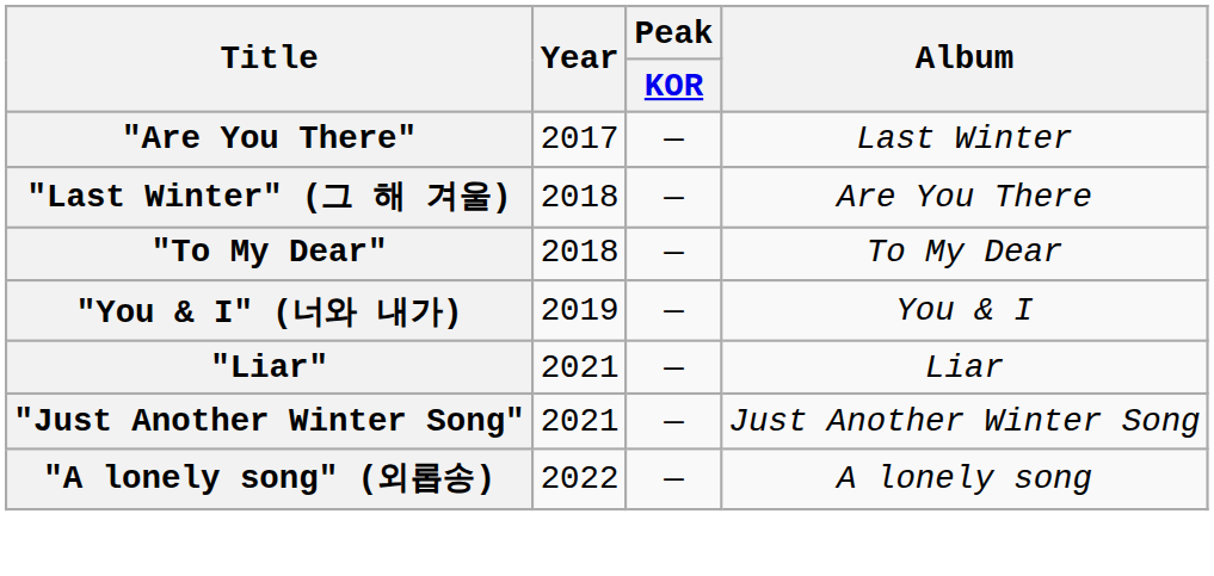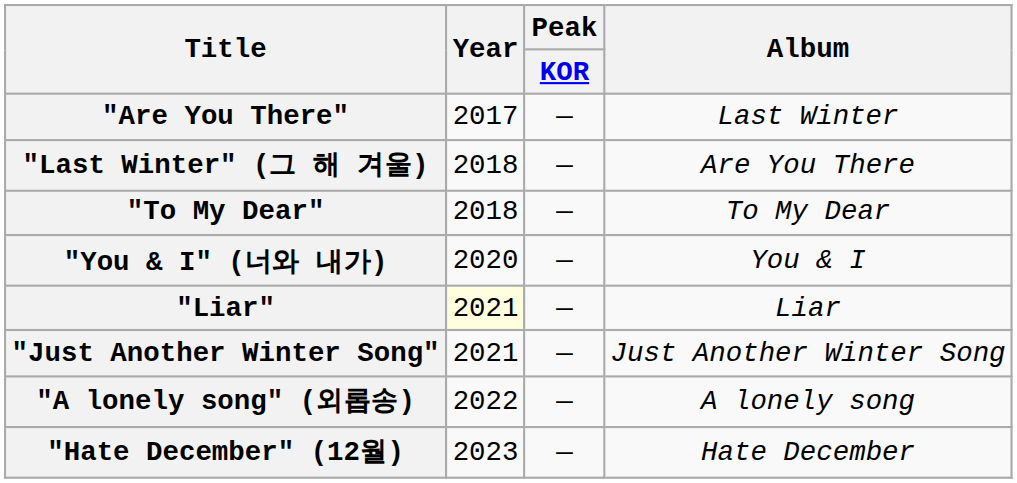"You & I" (너와 내가) | Year: 2019 -> 2020
"Liar" | Year: no background -> lightyellow background
+ row: "Hate December" (12월) | 2023 | — | Hate December
